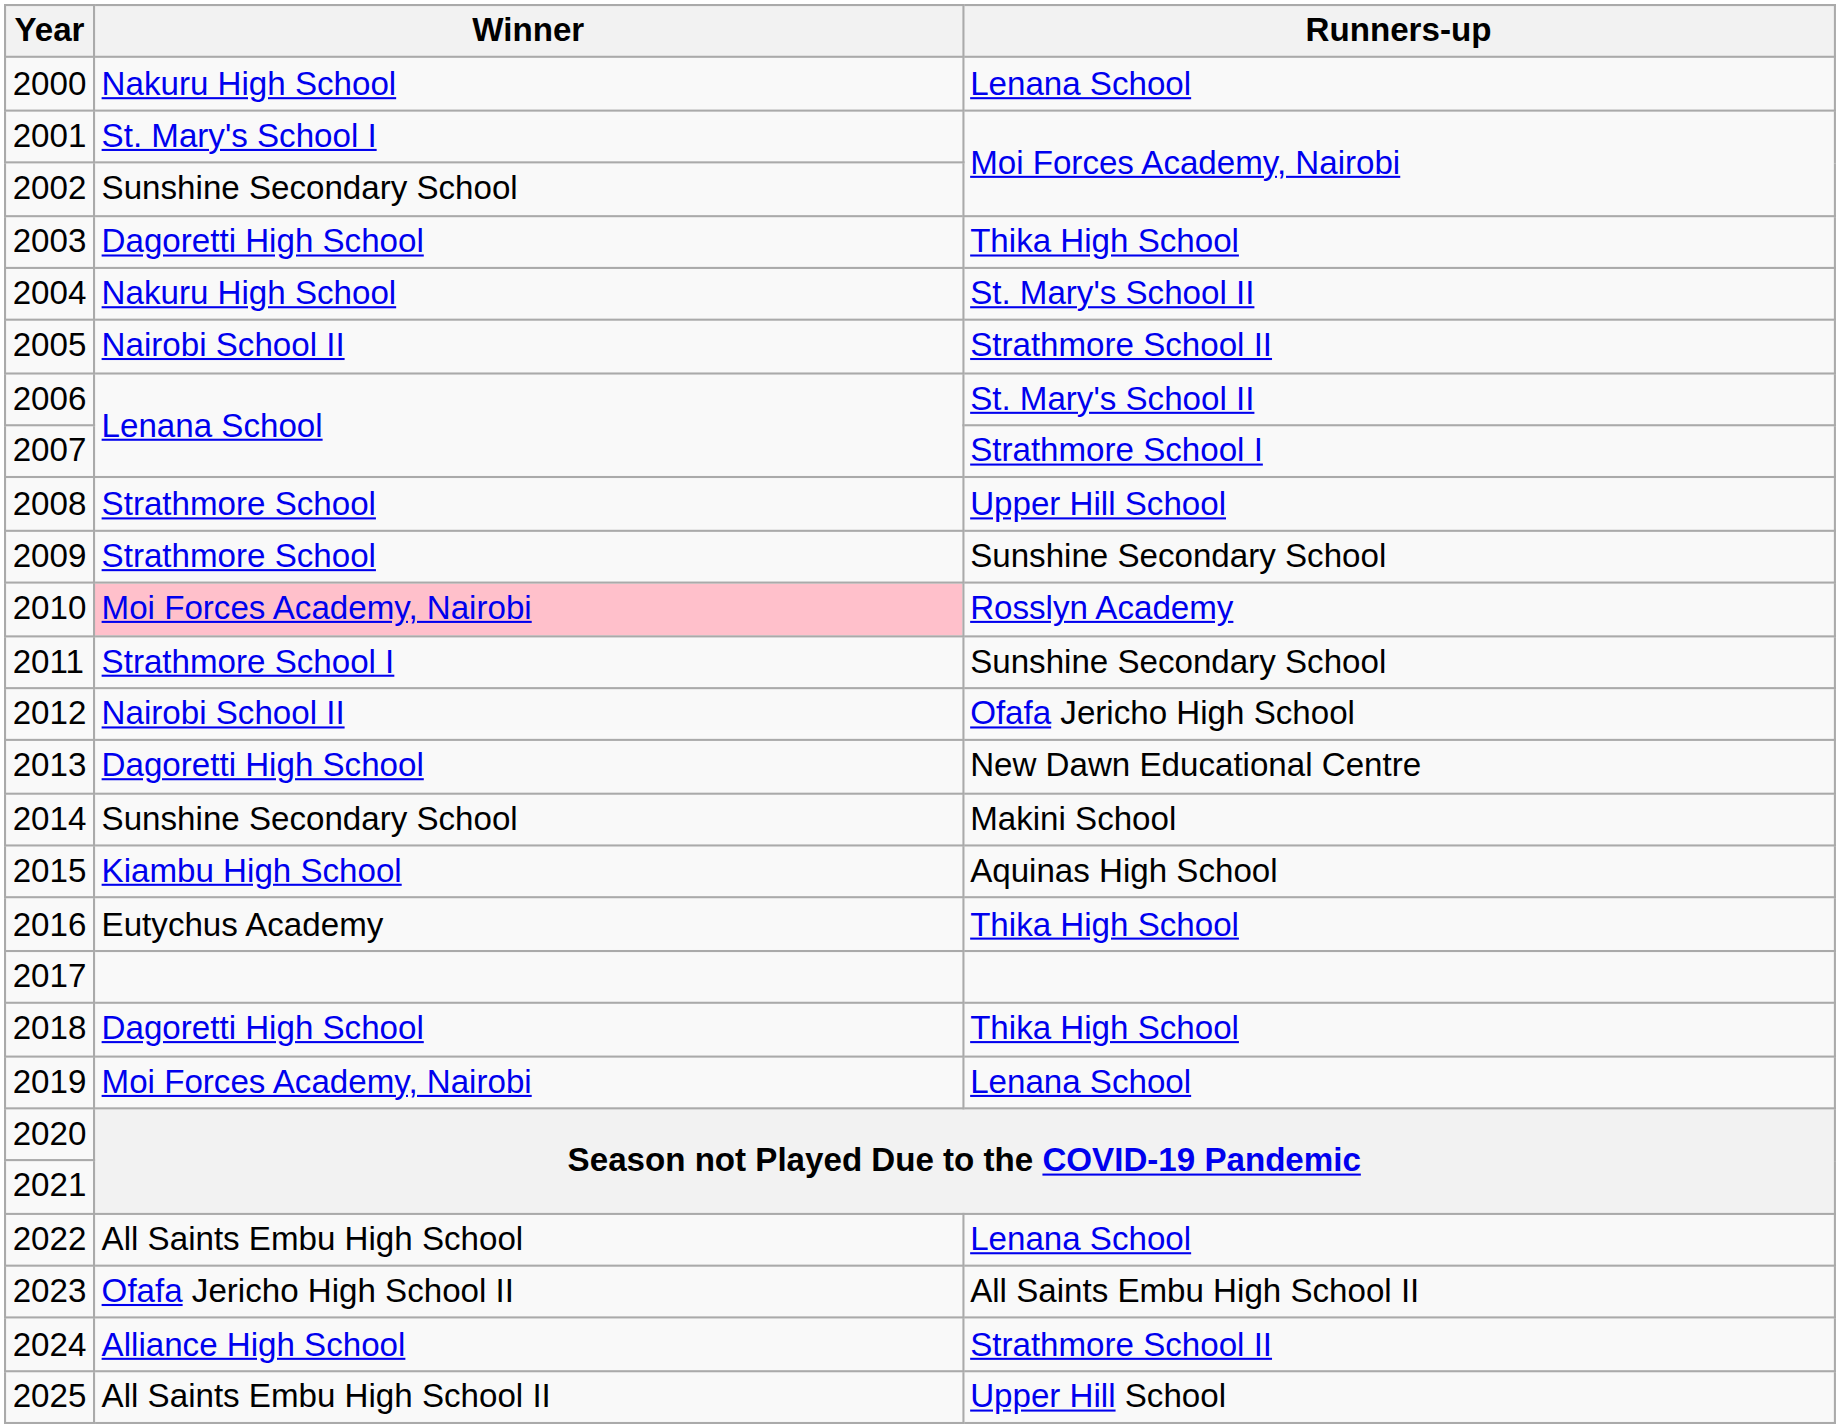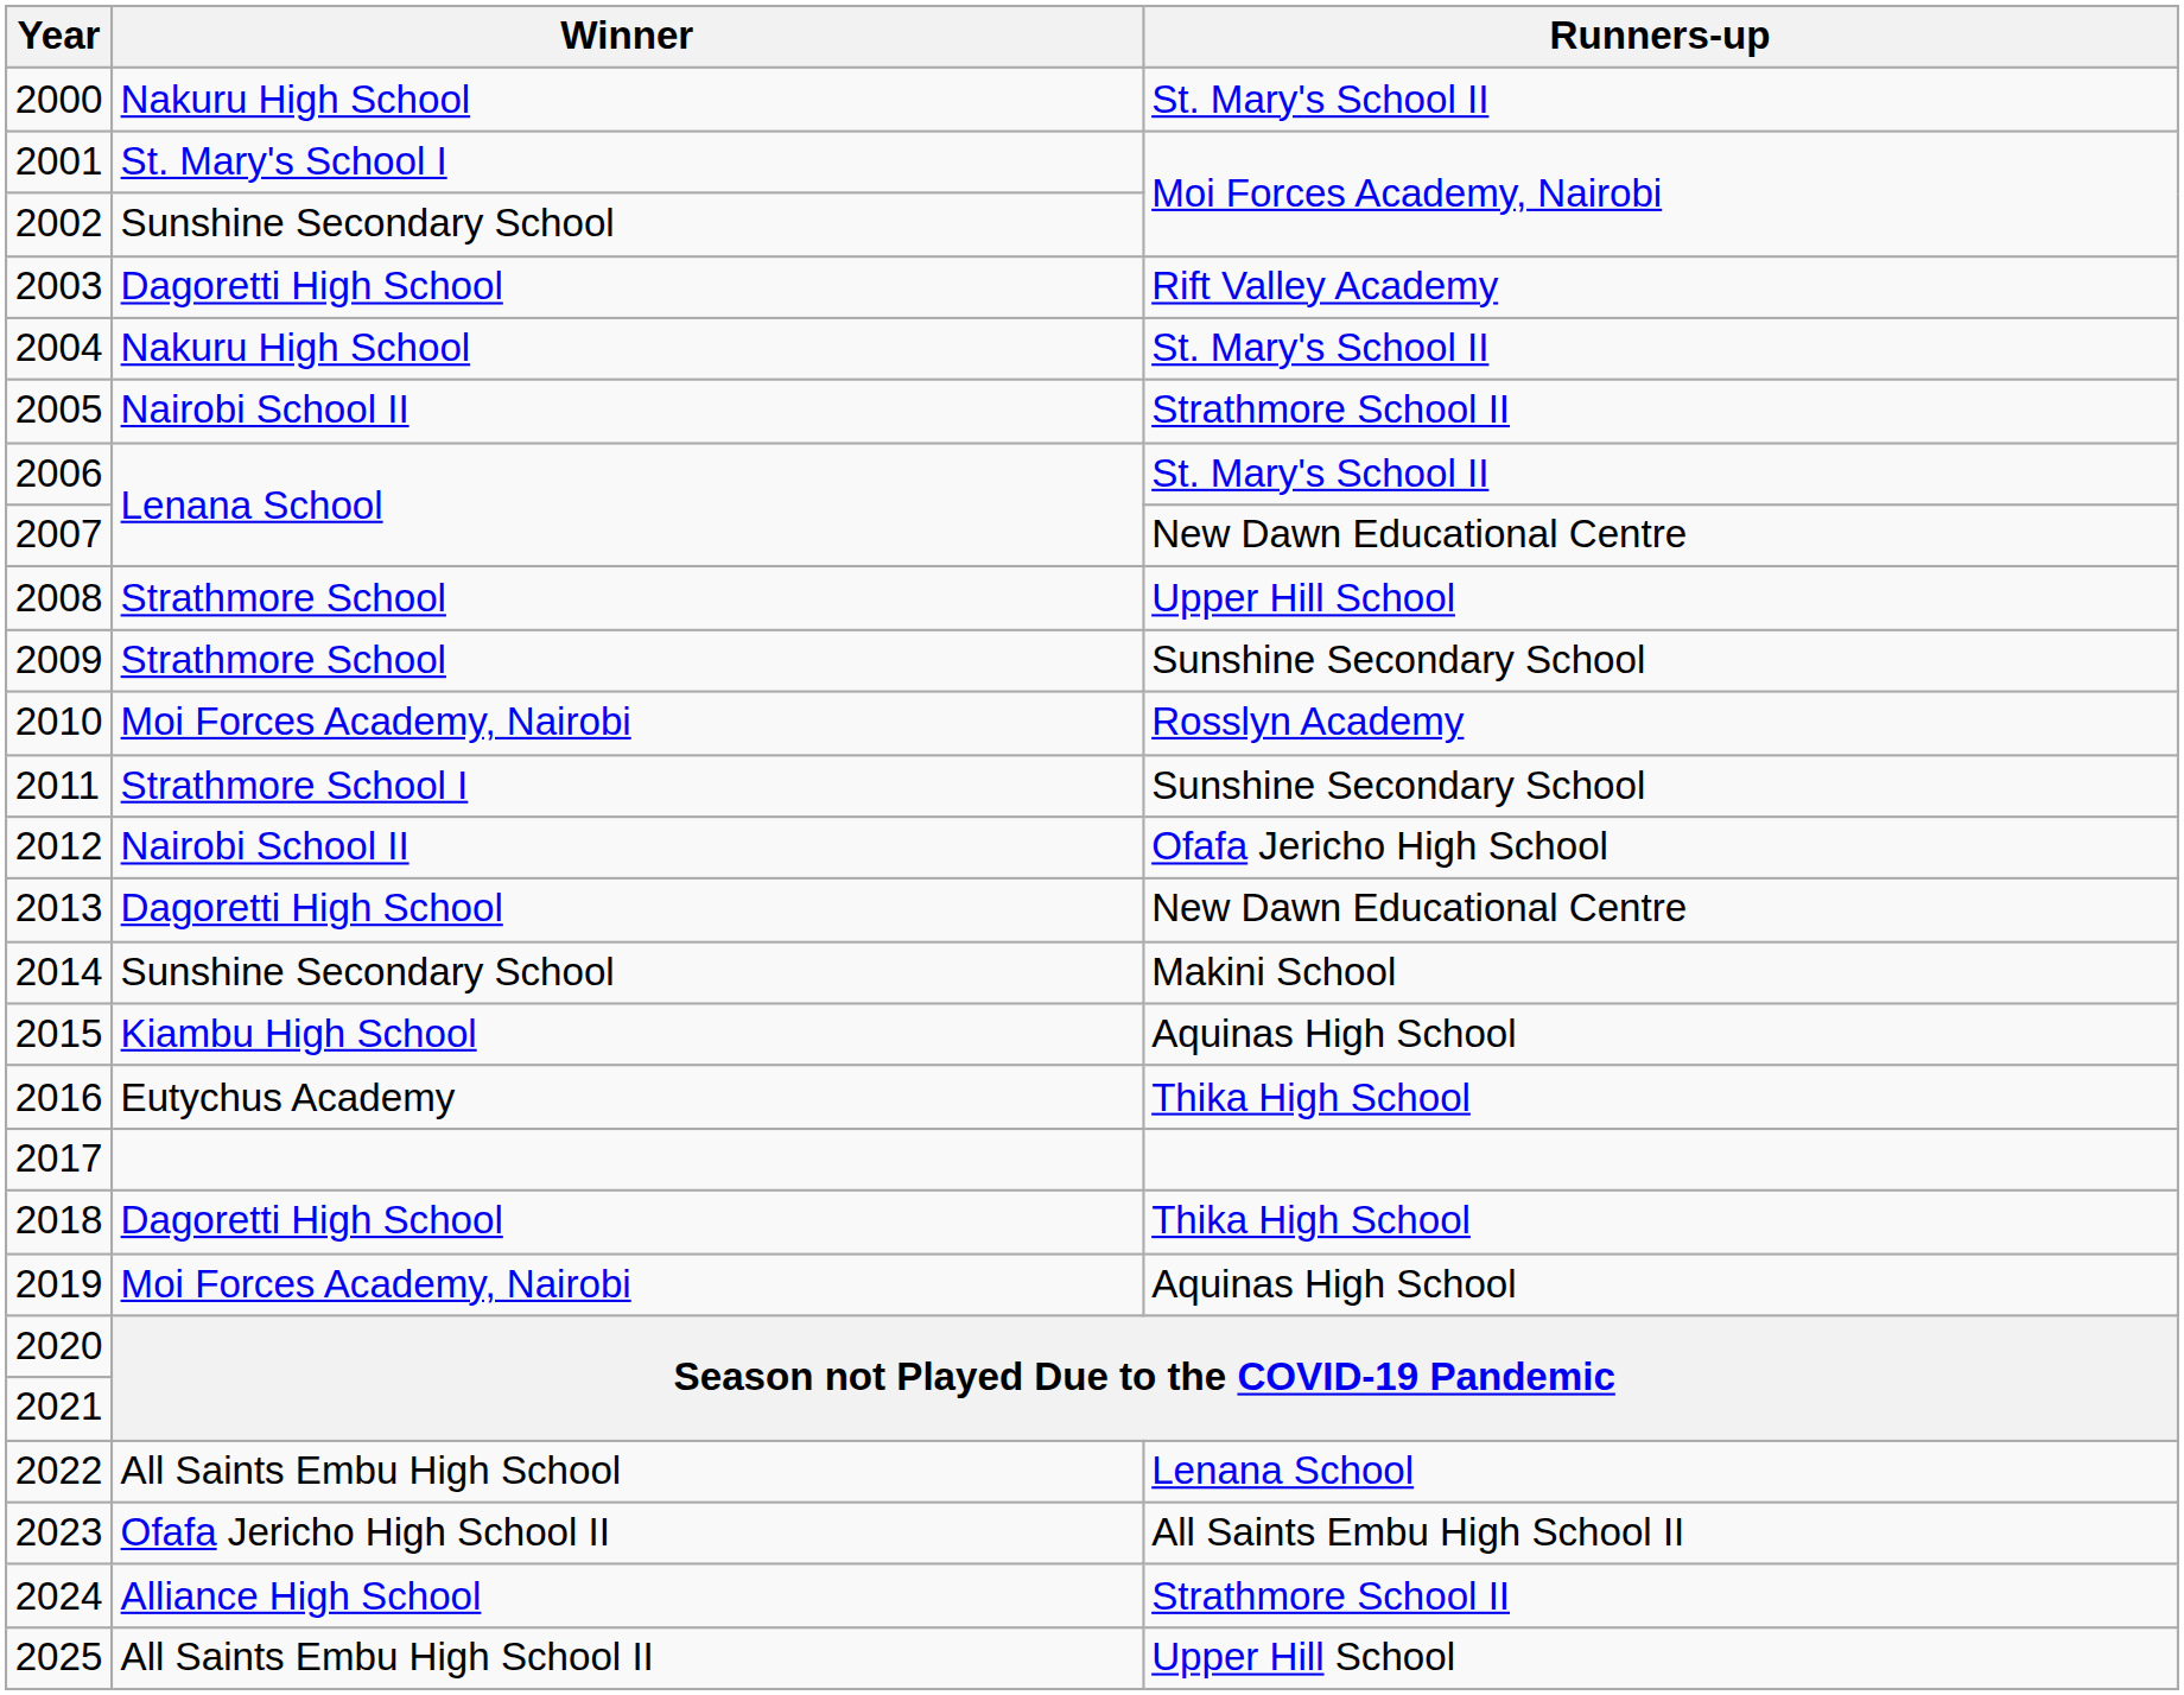2000 | Runners-up: Lenana School -> St. Mary's School II
2003 | Runners-up: Thika High School -> Rift Valley Academy
2007 | Runners-up: Strathmore School I -> New Dawn Educational Centre
2010 | Winner: pink background -> no background
2019 | Runners-up: Lenana School -> Aquinas High School
